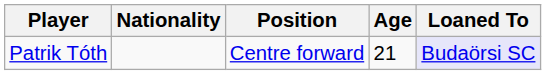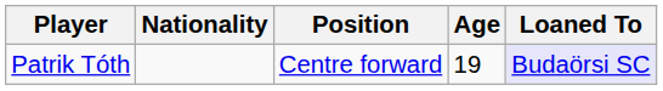Patrik Tóth | Age: 21 -> 19
